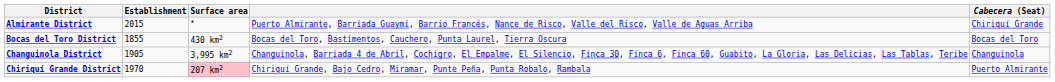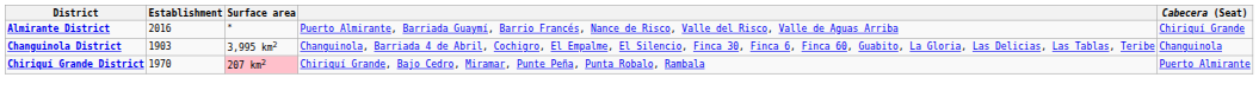Almirante District | Establishment: 2015 -> 2016
- row: Bocas del Toro District | 1855 | 430 km2 | Bocas del Toro, Bastimentos, Cauchero, Punta Laurel, Tierra Oscura | Bocas del Toro
Changuinola District | Establishment: 1905 -> 1903
